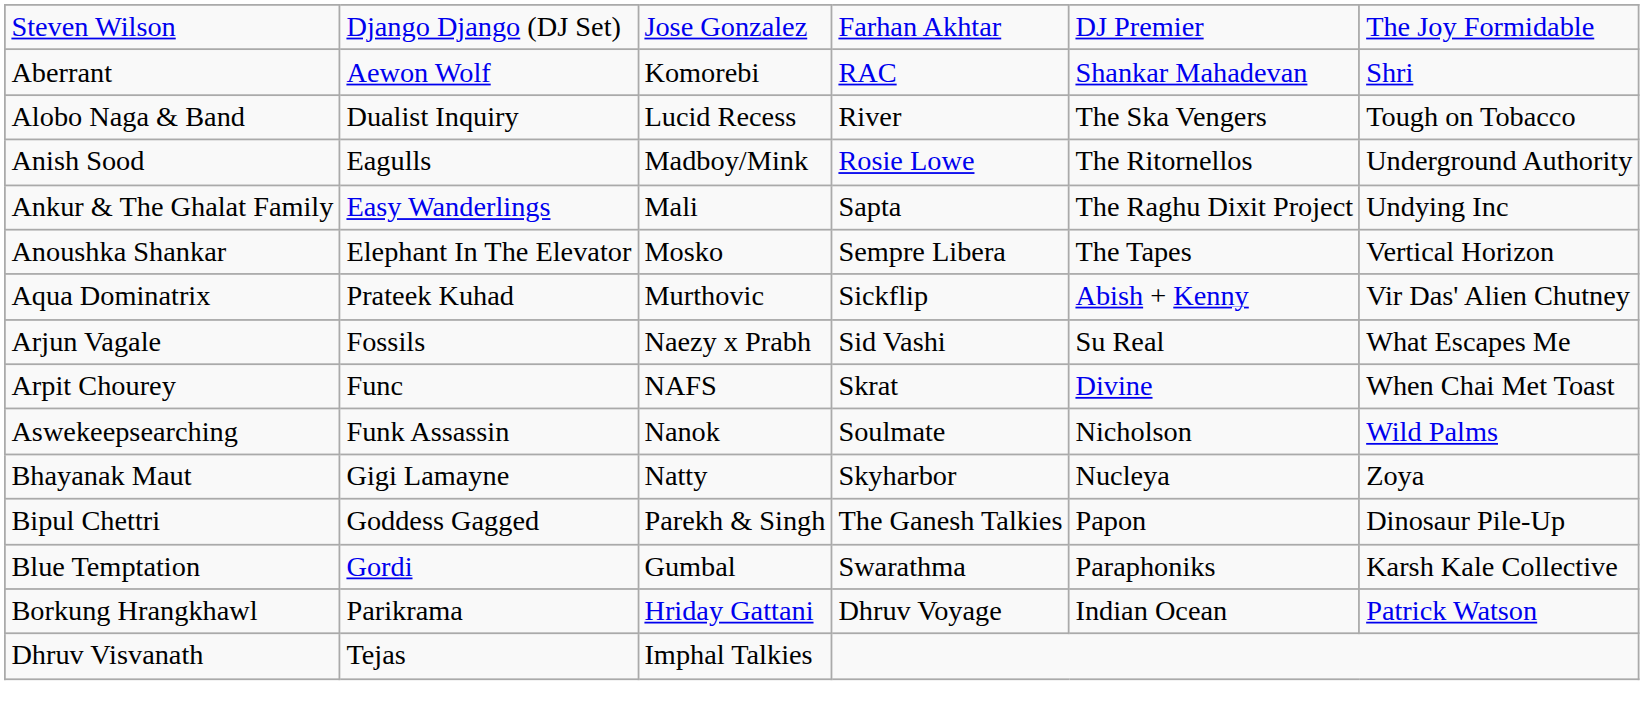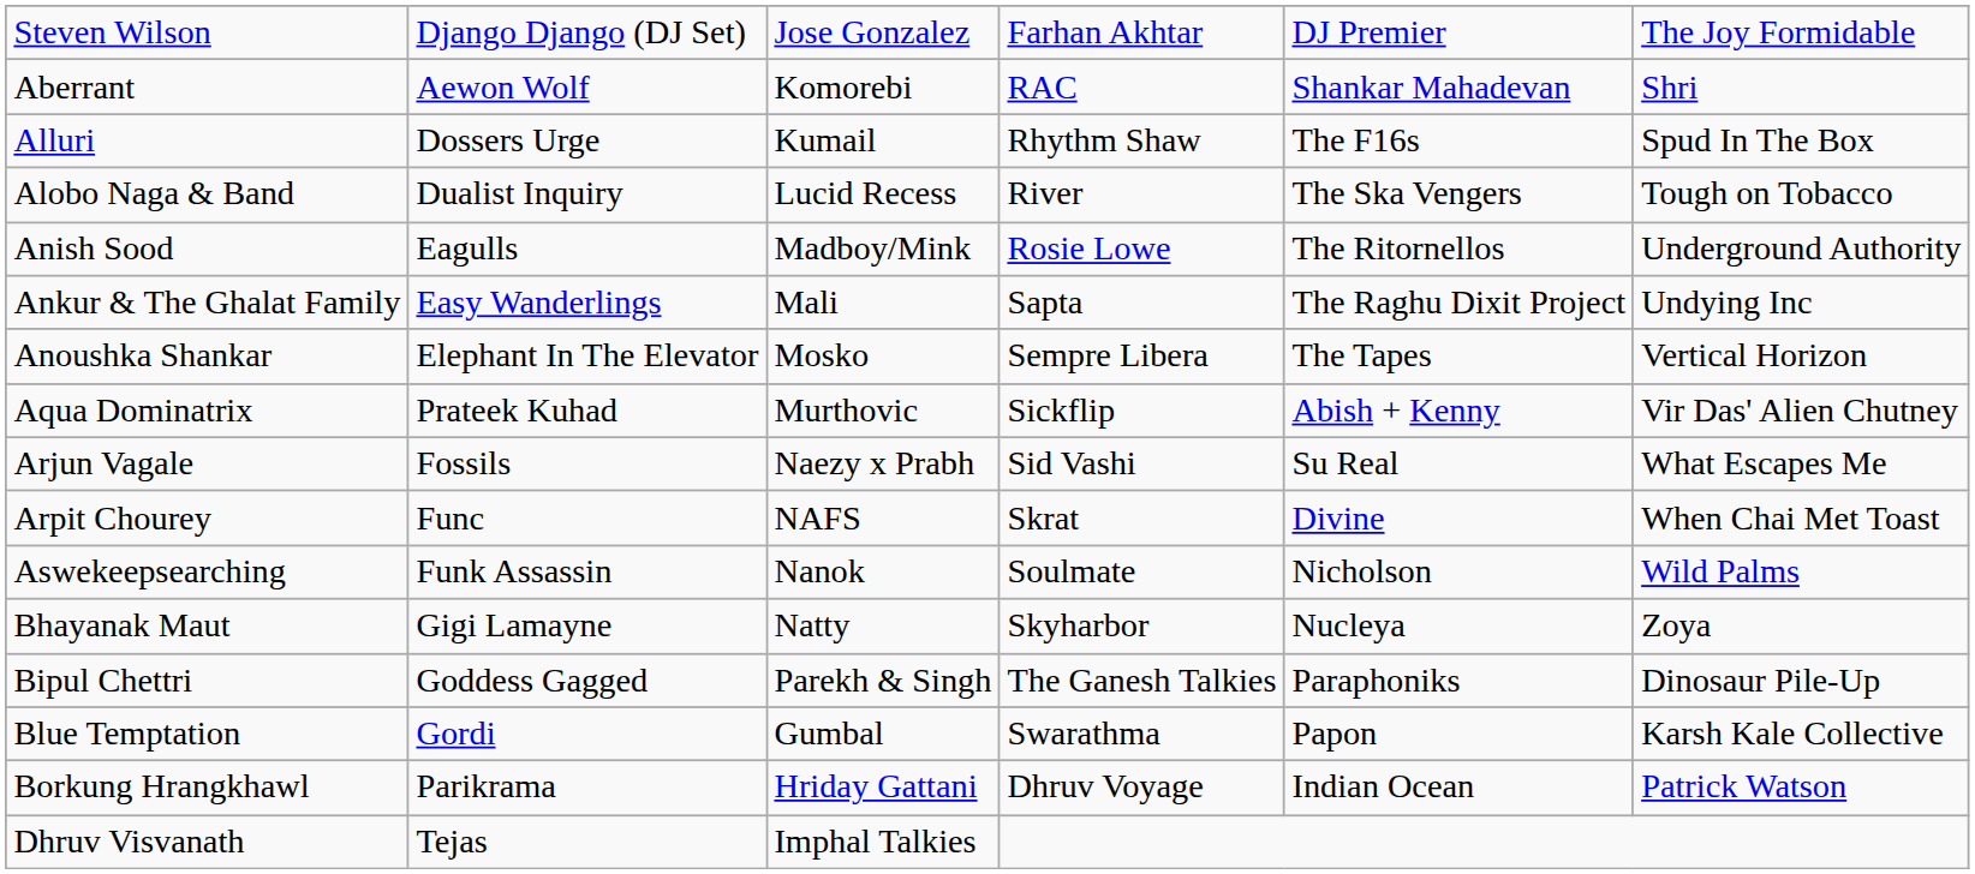+ row: Alluri | Dossers Urge | Kumail | Rhythm Shaw | The F16s | Spud In The Box
Bipul Chettri | column 5: Papon -> Paraphoniks
Blue Temptation | column 5: Paraphoniks -> Papon
